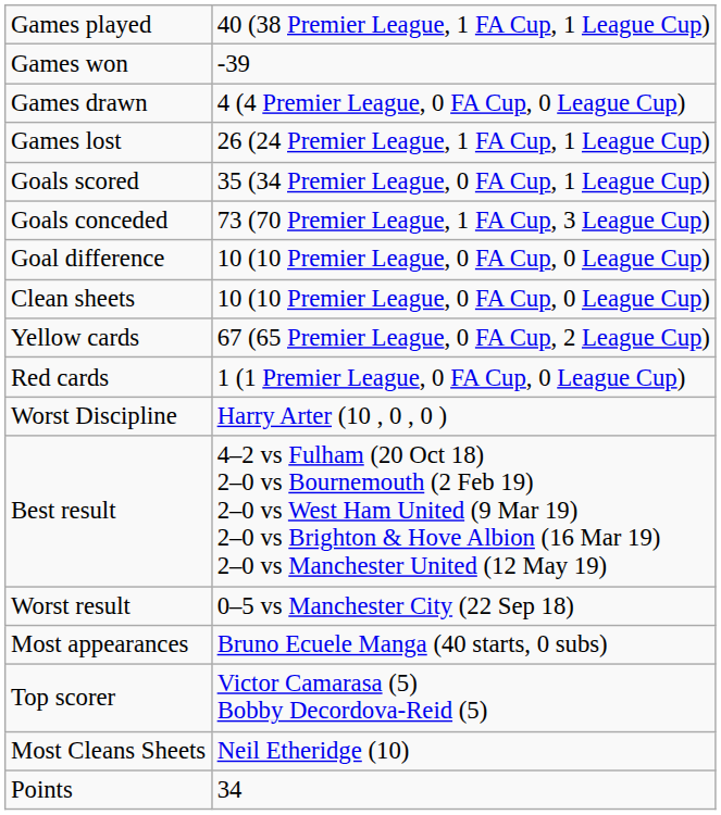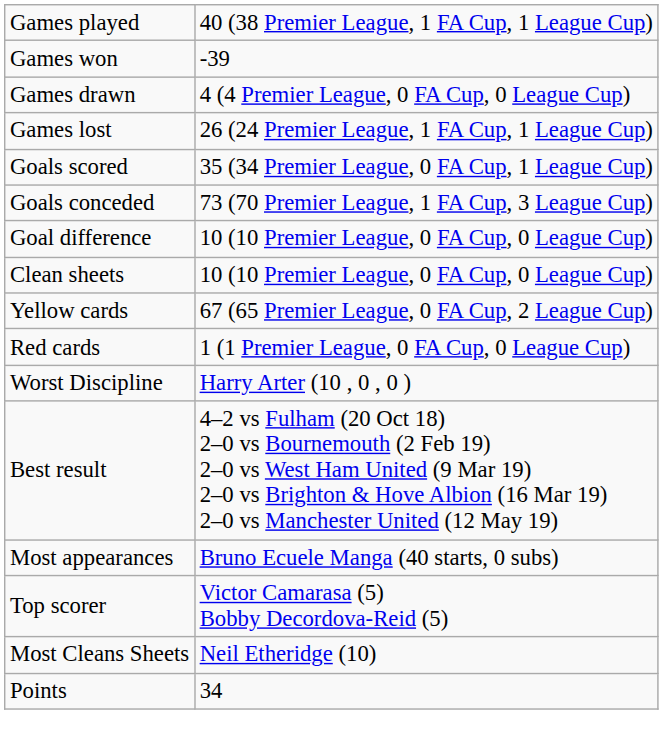- row: Worst result | 0–5 vs Manchester City (22 Sep 18)
